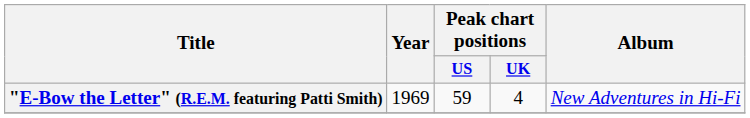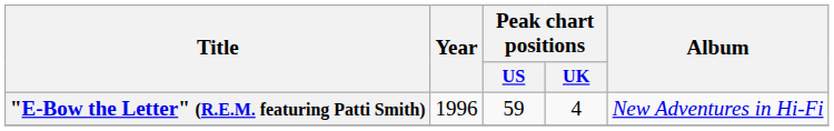"E-Bow the Letter" (R.E.M. featuring Patti Smith) | Year: 1969 -> 1996
